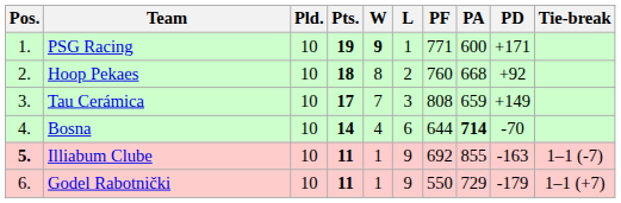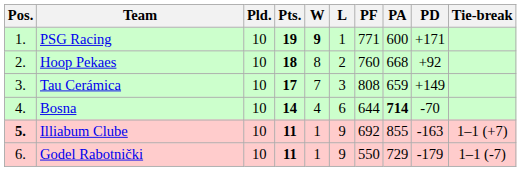Illiabum Clube | Tie-break: 1–1 (-7) -> 1–1 (+7)
Godel Rabotnički | Tie-break: 1–1 (+7) -> 1–1 (-7)
